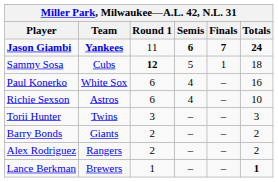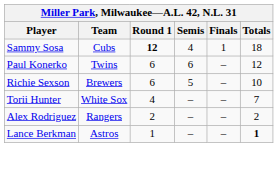- row: Jason Giambi | Yankees | 11 | 6 | 7 | 24
Sammy Sosa | Semis: 5 -> 4
Paul Konerko | Team: White Sox -> Twins
Paul Konerko | Semis: 4 -> 6
Paul Konerko | Totals: 16 -> 12
Richie Sexson | Team: Astros -> Brewers
Richie Sexson | Semis: 4 -> 5
Torii Hunter | Team: Twins -> White Sox
Torii Hunter | Round 1: 3 -> 4
Torii Hunter | Totals: 3 -> 7
- row: Barry Bonds | Giants | 2 | – | – | 2
Lance Berkman | Team: Brewers -> Astros
